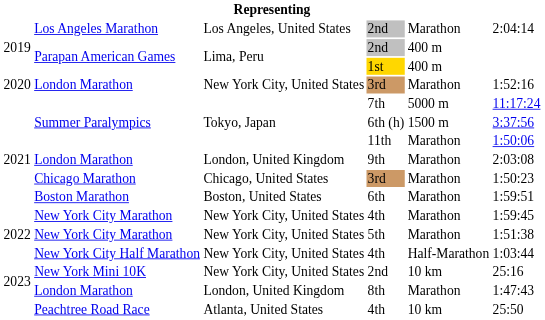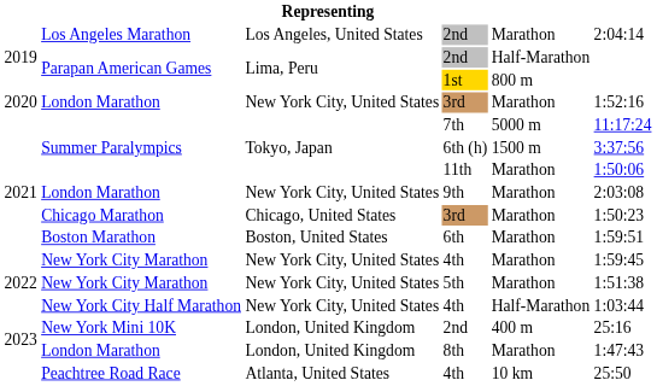Parapan American Games / 2nd | column 5: 400 m -> Half-Marathon
1st | column 5: 400 m -> 800 m
9th | column 3: London, United Kingdom -> New York City, United States
New York Mini 10K / 2nd | column 3: New York City, United States -> London, United Kingdom
New York Mini 10K / 2nd | column 5: 10 km -> 400 m
